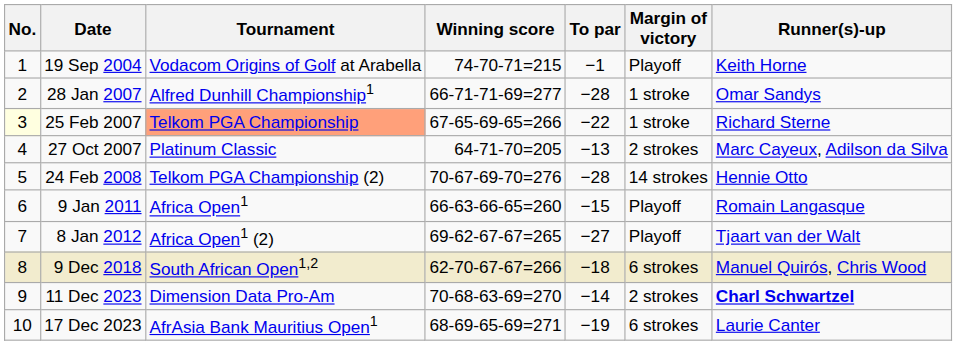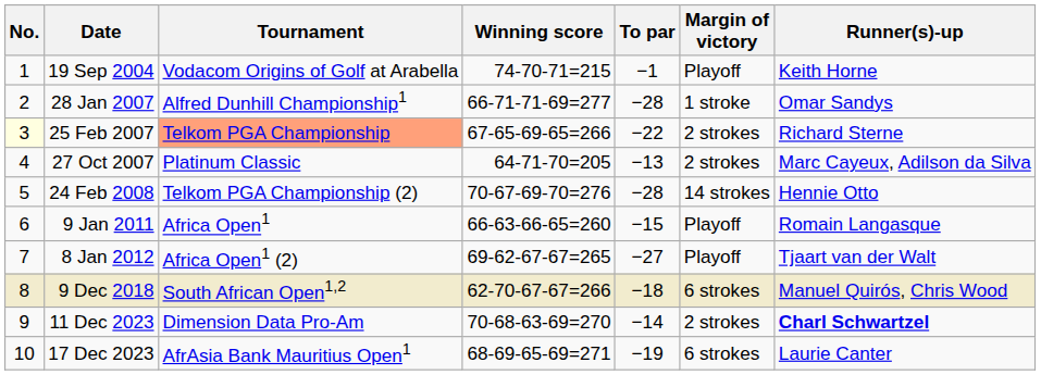25 Feb 2007 | Margin of victory: 1 stroke -> 2 strokes
